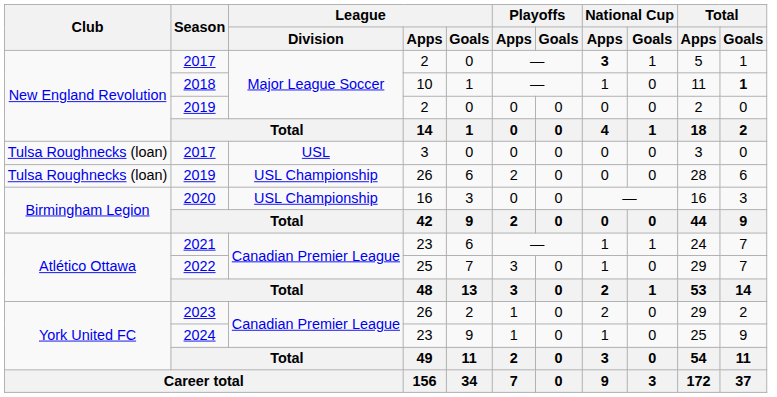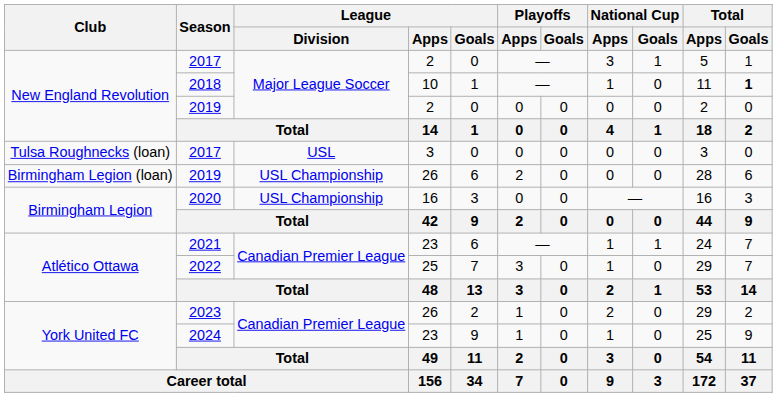2017 / 2 | National Cup / Apps: bold -> normal
2019 / 26 | Club: Tulsa Roughnecks (loan) -> Birmingham Legion (loan)
